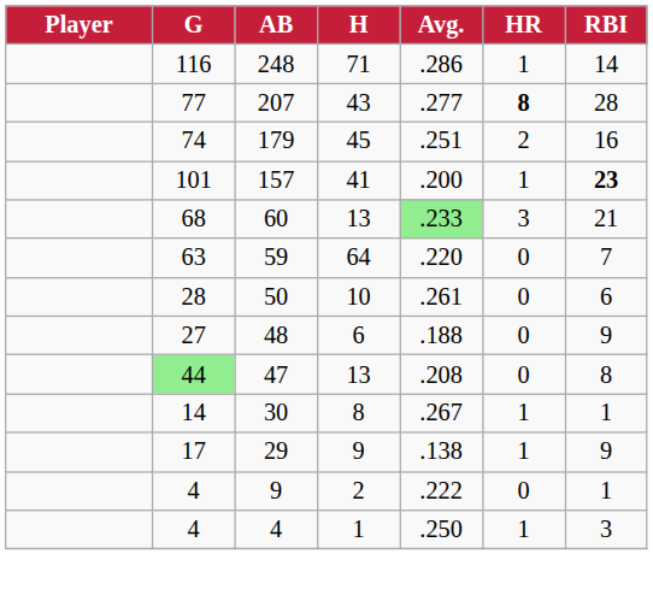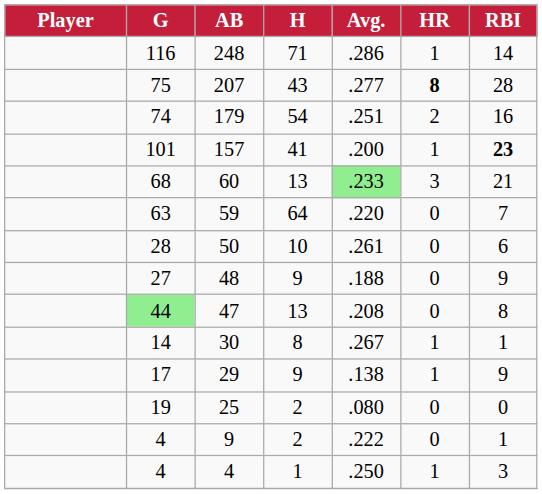207 | G: 77 -> 75
179 | H: 45 -> 54
48 | H: 6 -> 9
+ row: 19 | 25 | 2 | .080 | 0 | 0
